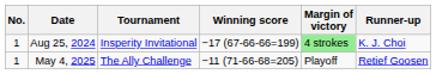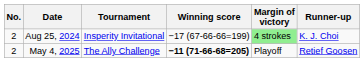Aug 25, 2024 | No.: 1 -> 2
May 4, 2025 | No.: 1 -> 2
May 4, 2025 | Winning score: normal -> bold
